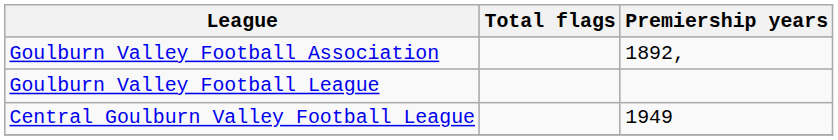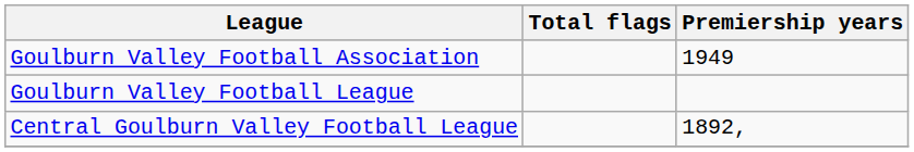Goulburn Valley Football Association | Premiership years: 1892, -> 1949
Central Goulburn Valley Football League | Premiership years: 1949 -> 1892,
